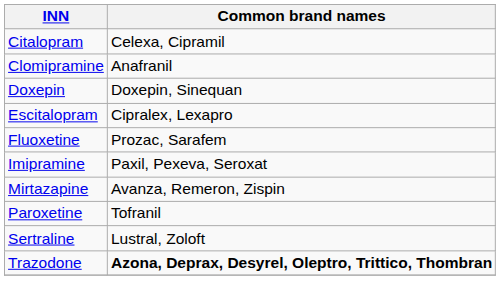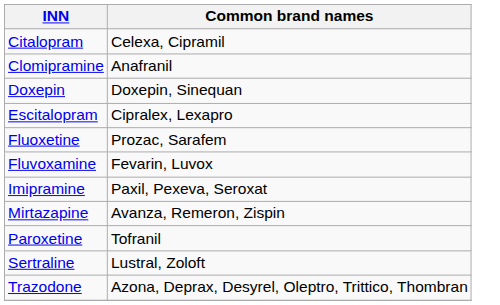+ row: Fluvoxamine | Fevarin, Luvox
Trazodone | Common brand names: bold -> normal
